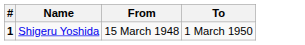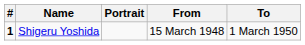+ column: Portrait
